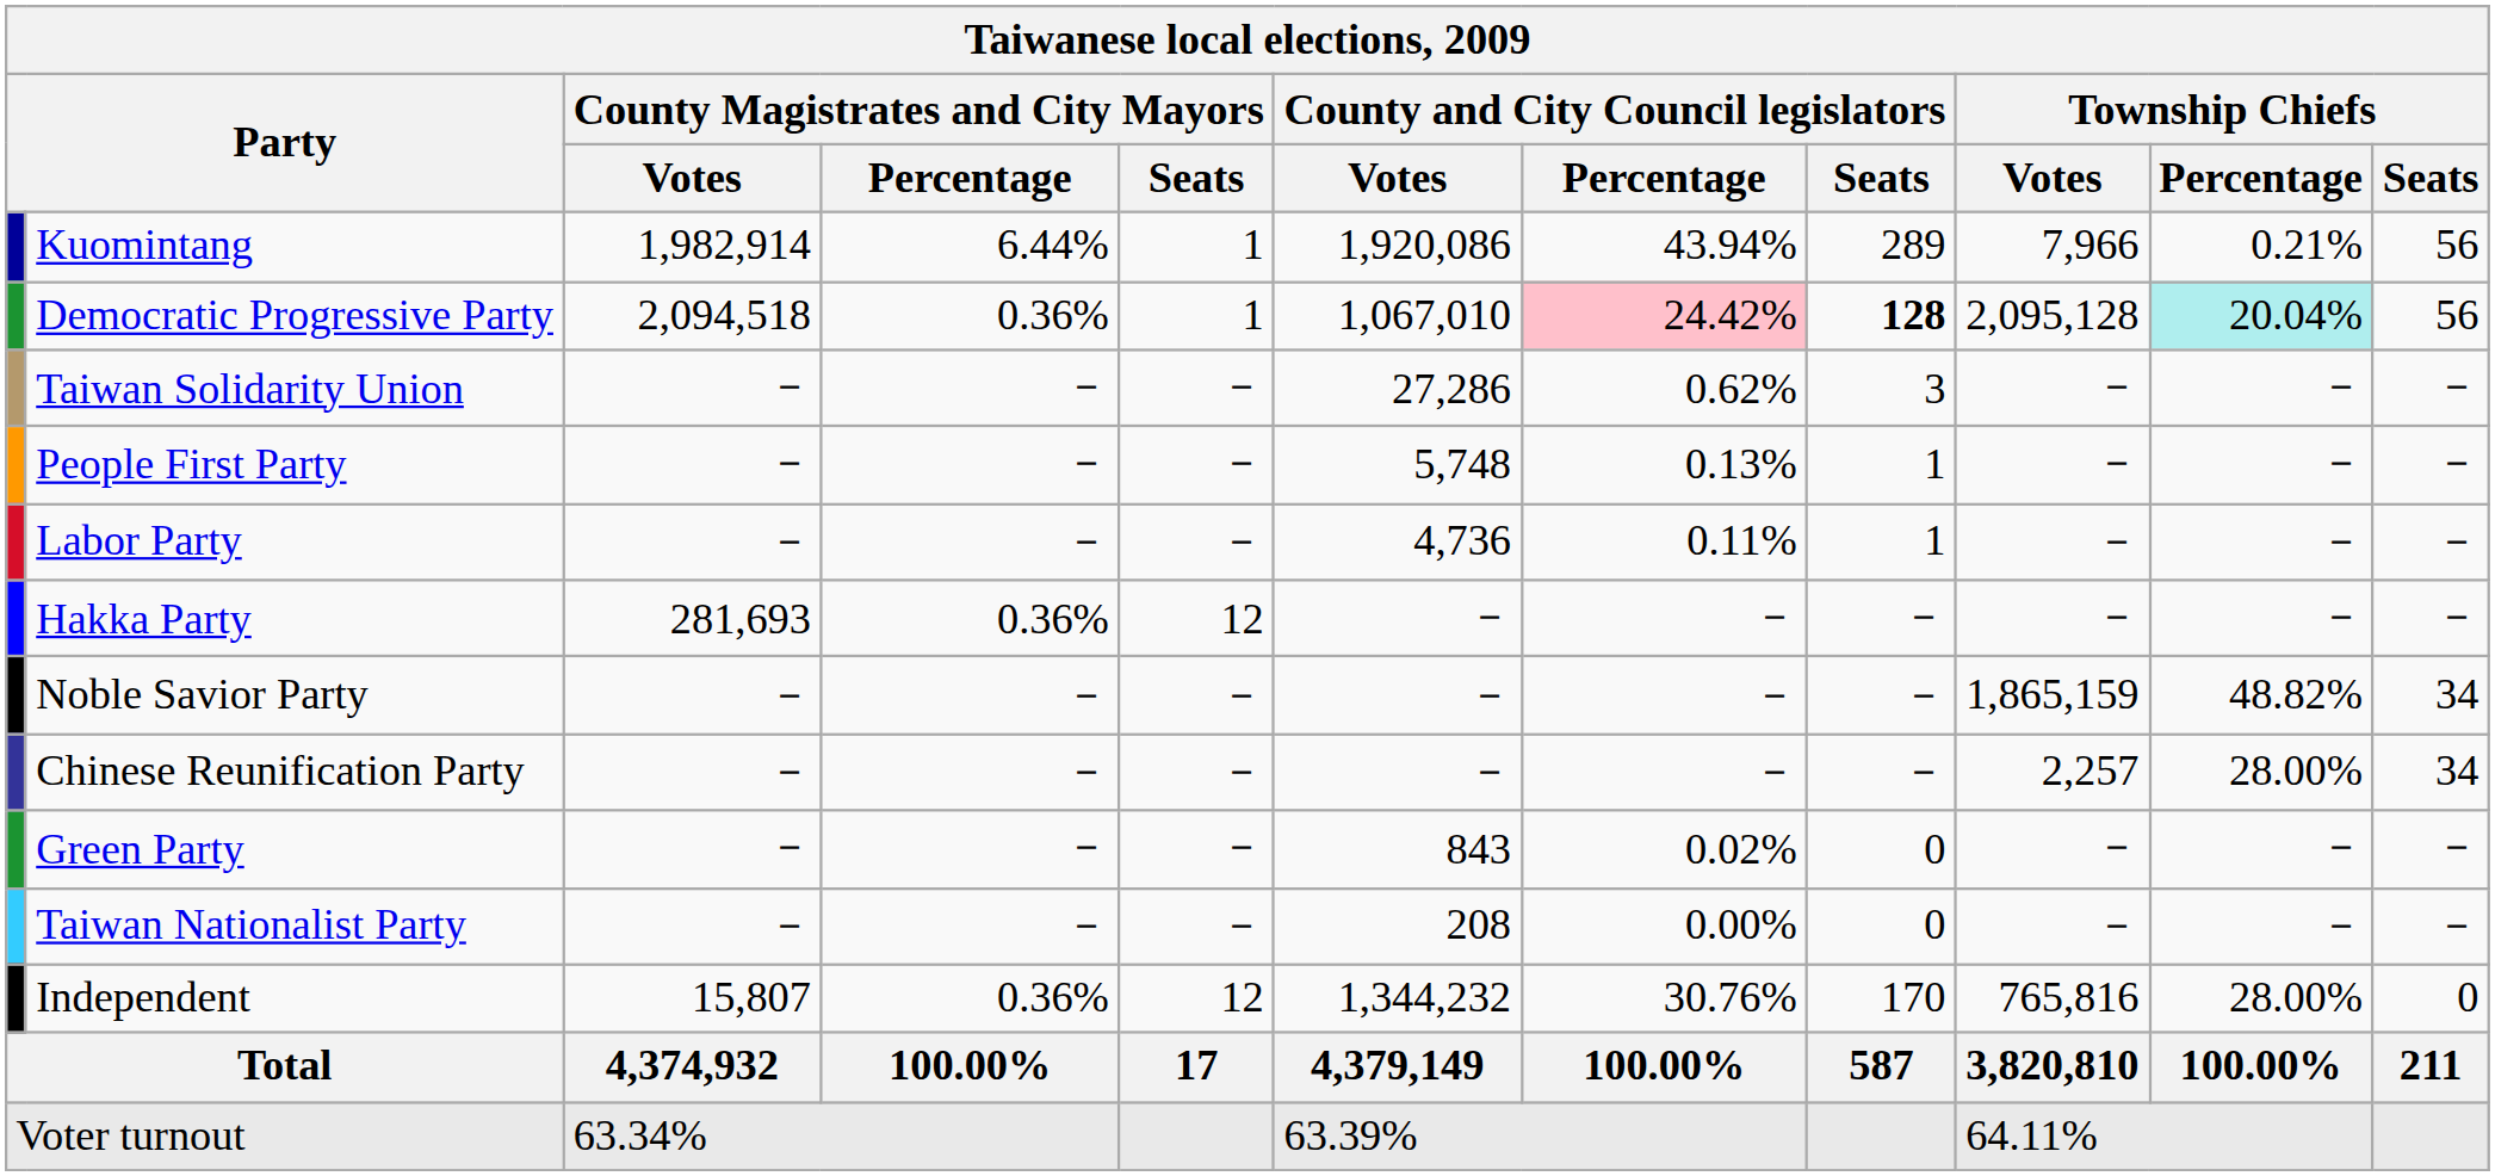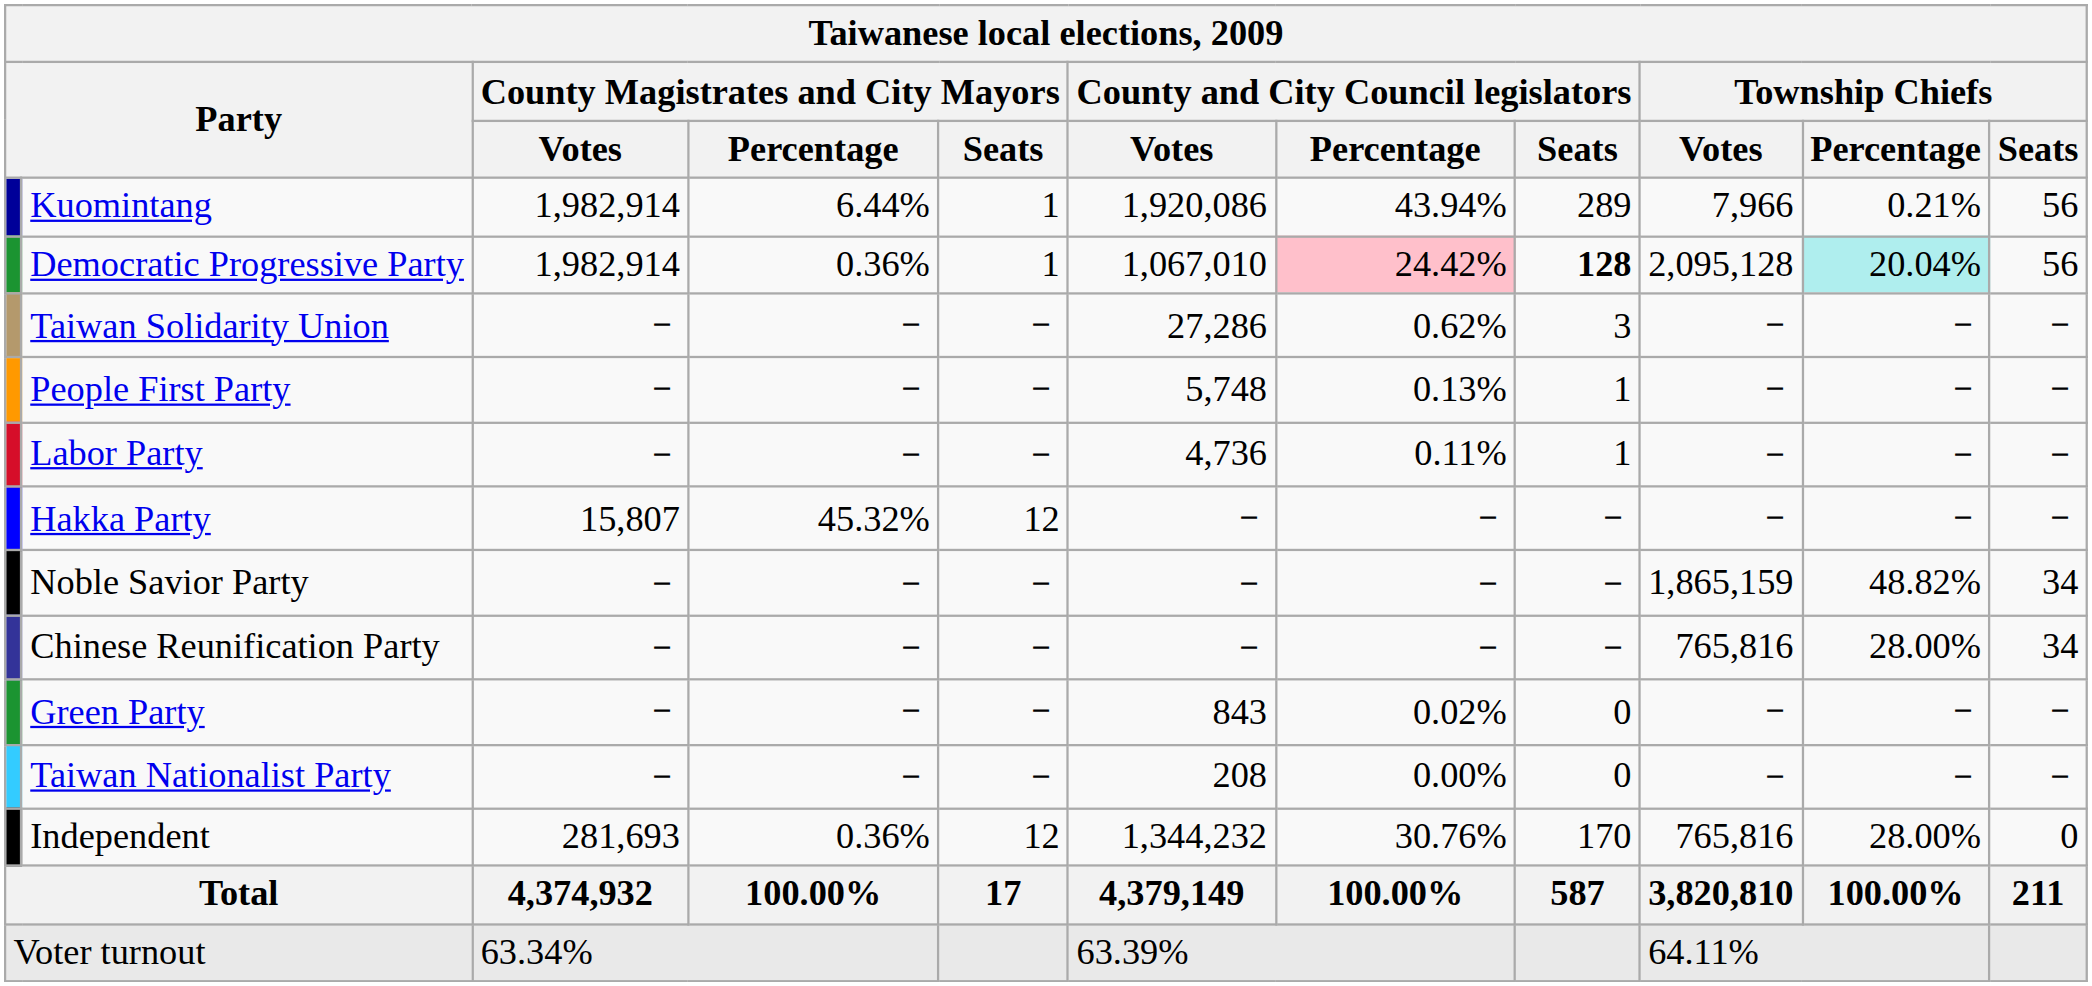Democratic Progressive Party | County Magistrates and City Mayors / Votes: 2,094,518 -> 1,982,914
Hakka Party | County Magistrates and City Mayors / Votes: 281,693 -> 15,807
Hakka Party | County Magistrates and City Mayors / Percentage: 0.36% -> 45.32%
Chinese Reunification Party | Township Chiefs / Votes: 2,257 -> 765,816
Independent | County Magistrates and City Mayors / Votes: 15,807 -> 281,693
